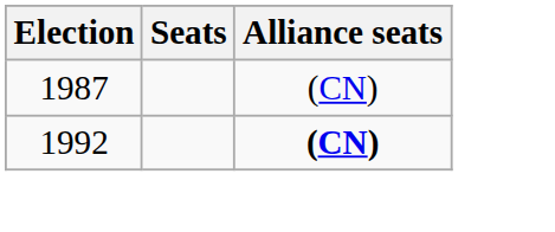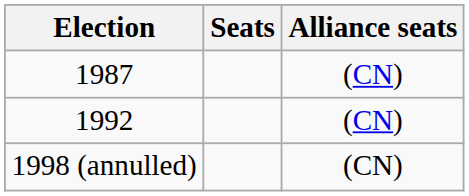1992 | Alliance seats: bold -> normal
+ row: 1998 (annulled) | (CN)
